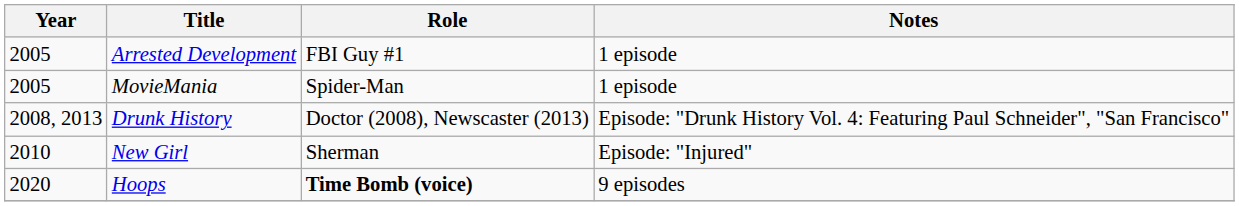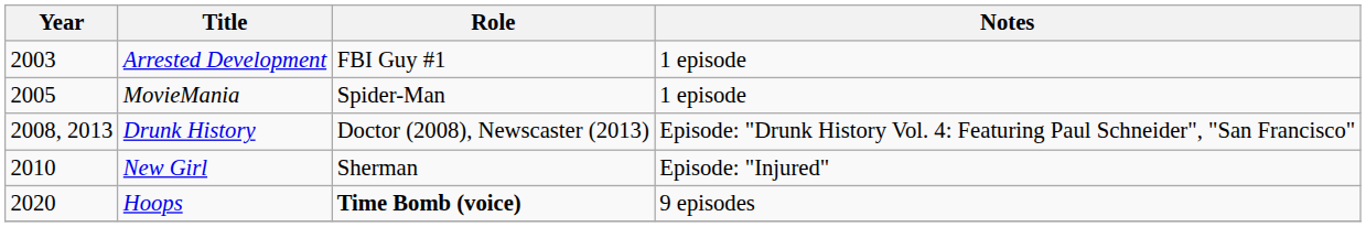Arrested Development | Year: 2005 -> 2003
